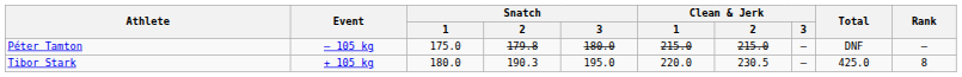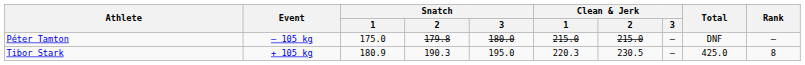Tibor Stark | Snatch / 1: 180.0 -> 180.9
Tibor Stark | Clean & Jerk / 1: 220.0 -> 220.3
